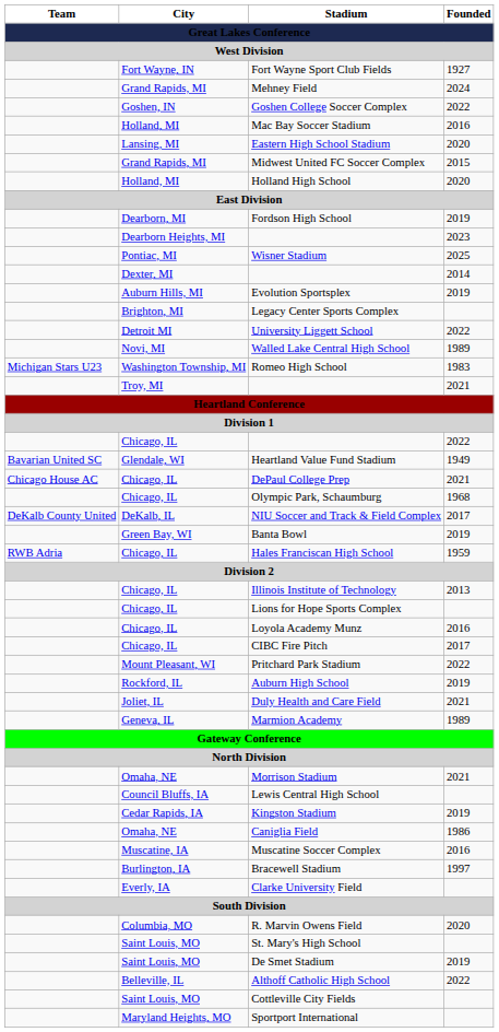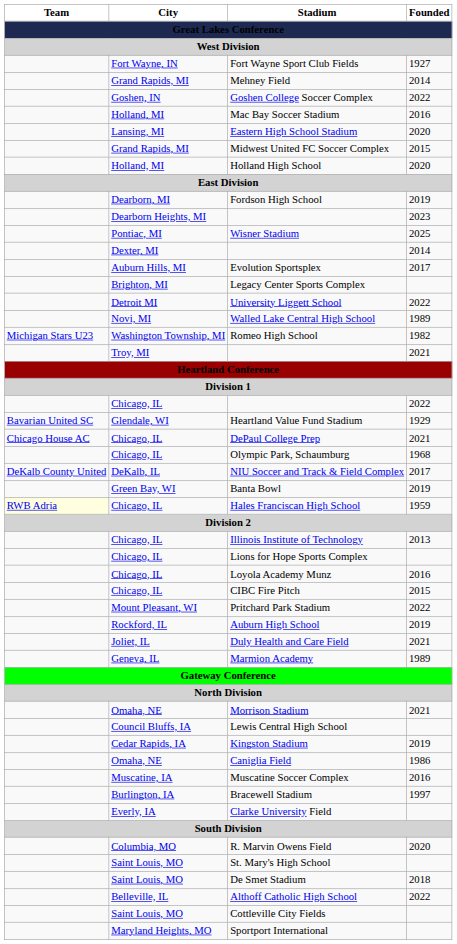Mehney Field | Founded / Great Lakes Conference / West Division: 2024 -> 2014
Evolution Sportsplex | Founded / Great Lakes Conference / West Division: 2019 -> 2017
Romeo High School | Founded / Great Lakes Conference / West Division: 1983 -> 1982
Heartland Value Fund Stadium | Founded / Great Lakes Conference / West Division: 1949 -> 1929
Hales Franciscan High School | Team / Great Lakes Conference / West Division: no background -> lightyellow background
CIBC Fire Pitch | Founded / Great Lakes Conference / West Division: 2017 -> 2015
De Smet Stadium | Founded / Great Lakes Conference / West Division: 2019 -> 2018
